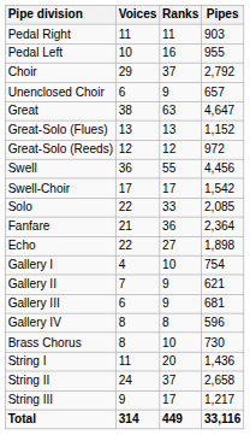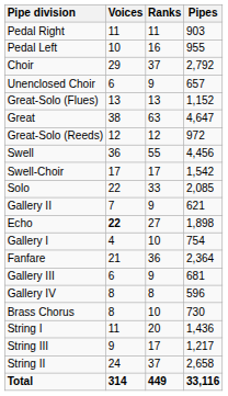rows swapped: Great <-> Great-Solo (Flues)
rows swapped: Fanfare <-> Gallery II
Echo | Voices: normal -> bold
rows swapped: String II <-> String III
